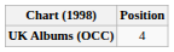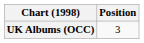UK Albums (OCC) | Position: 4 -> 3
